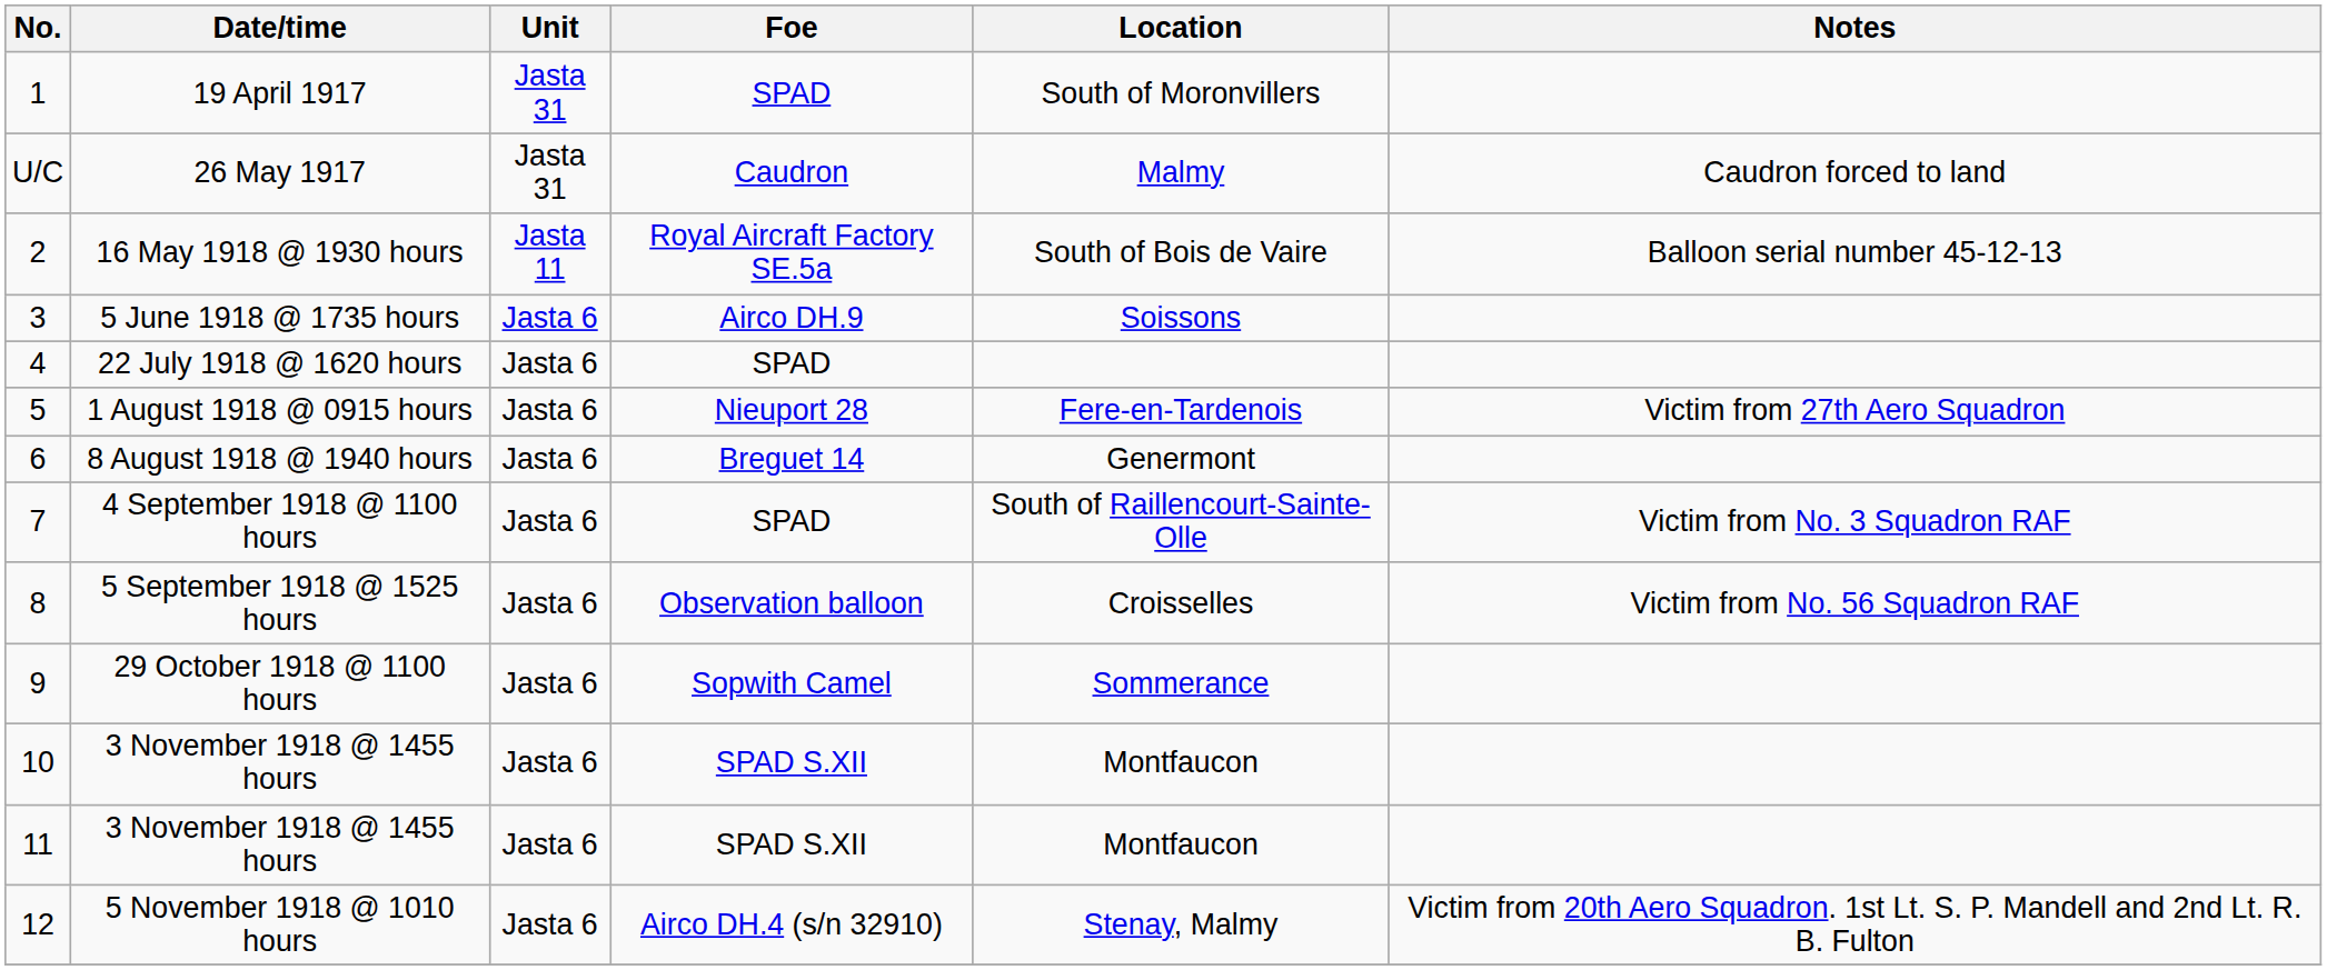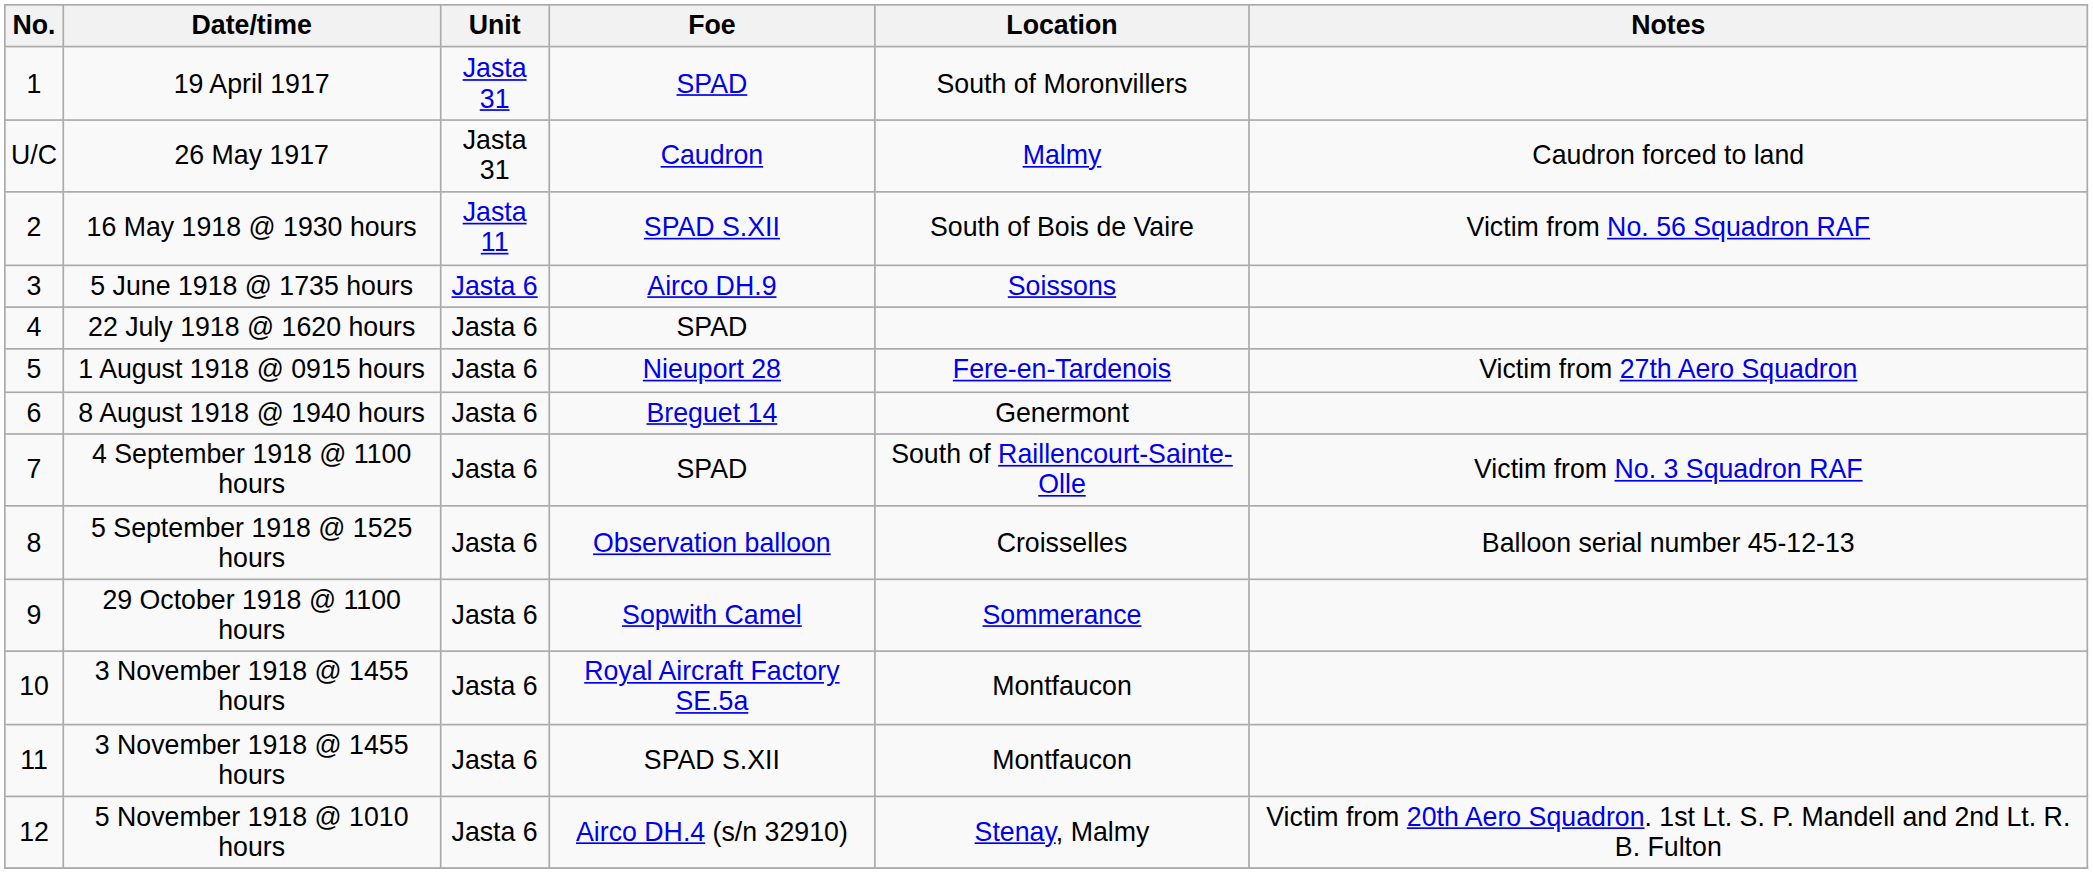16 May 1918 @ 1930 hours | Foe: Royal Aircraft Factory SE.5a -> SPAD S.XII
16 May 1918 @ 1930 hours | Notes: Balloon serial number 45-12-13 -> Victim from No. 56 Squadron RAF
5 September 1918 @ 1525 hours | Notes: Victim from No. 56 Squadron RAF -> Balloon serial number 45-12-13
10 / 3 November 1918 @ 1455 hours | Foe: SPAD S.XII -> Royal Aircraft Factory SE.5a
